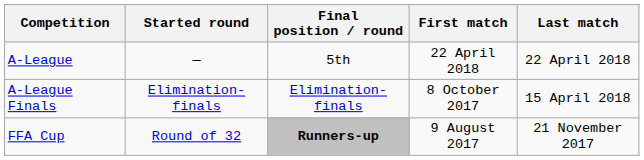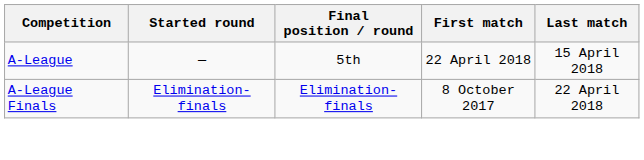A-League | Last match: 22 April 2018 -> 15 April 2018
A-League Finals | Last match: 15 April 2018 -> 22 April 2018
- row: FFA Cup | Round of 32 | Runners-up | 9 August 2017 | 21 November 2017
